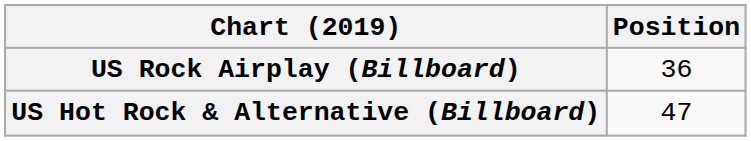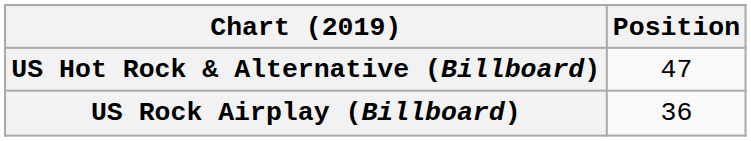rows swapped: US Hot Rock & Alternative (Billboard) <-> US Rock Airplay (Billboard)
